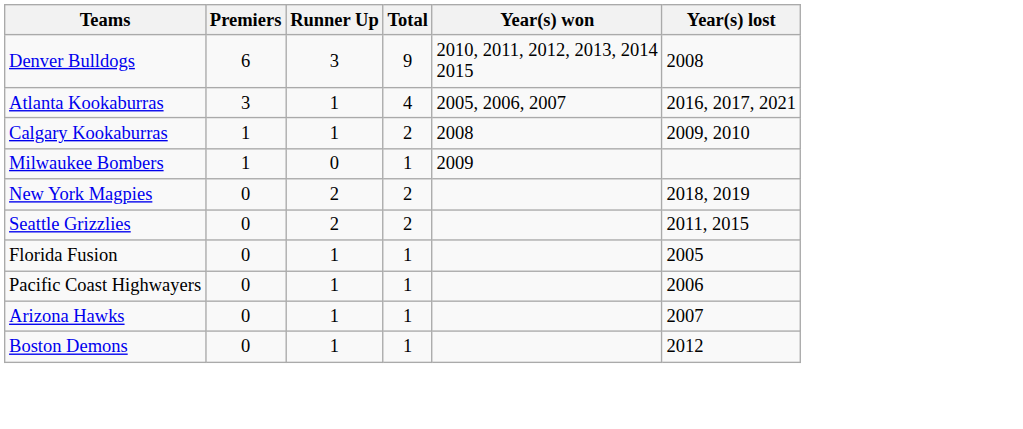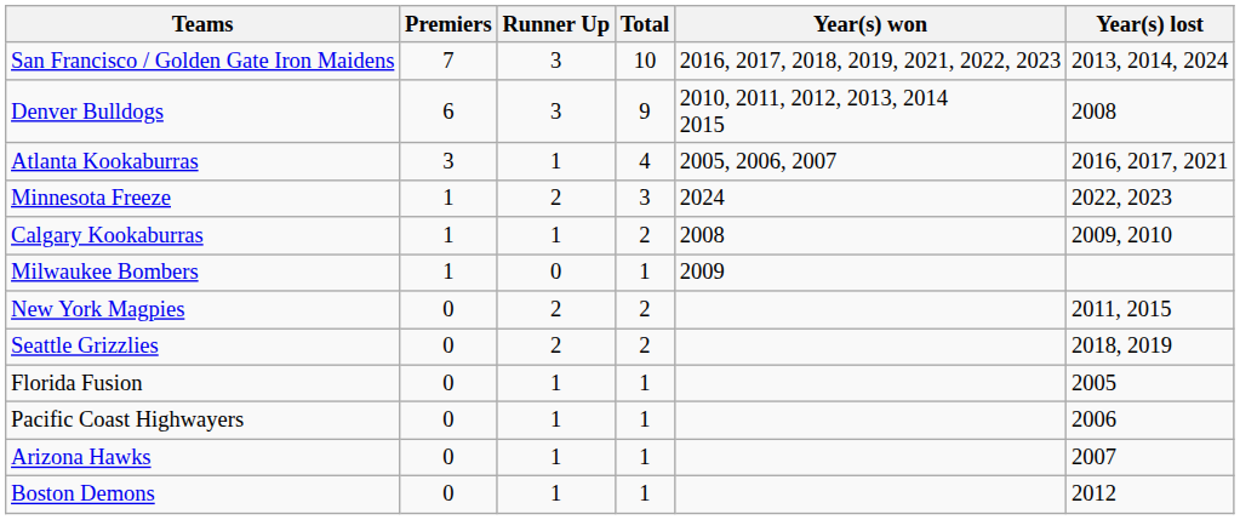+ row: San Francisco / Golden Gate Iron Maidens | 7 | 3 | 10 | 2016, 2017, 2018, 2019, 2021, 2022, 2023 | 2013, 2014, 2024
+ row: Minnesota Freeze | 1 | 2 | 3 | 2024 | 2022, 2023
New York Magpies | Year(s) lost: 2018, 2019 -> 2011, 2015
Seattle Grizzlies | Year(s) lost: 2011, 2015 -> 2018, 2019
